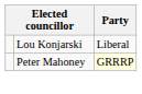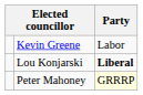+ row: Kevin Greene | Labor
Lou Konjarski | Party: normal -> bold
